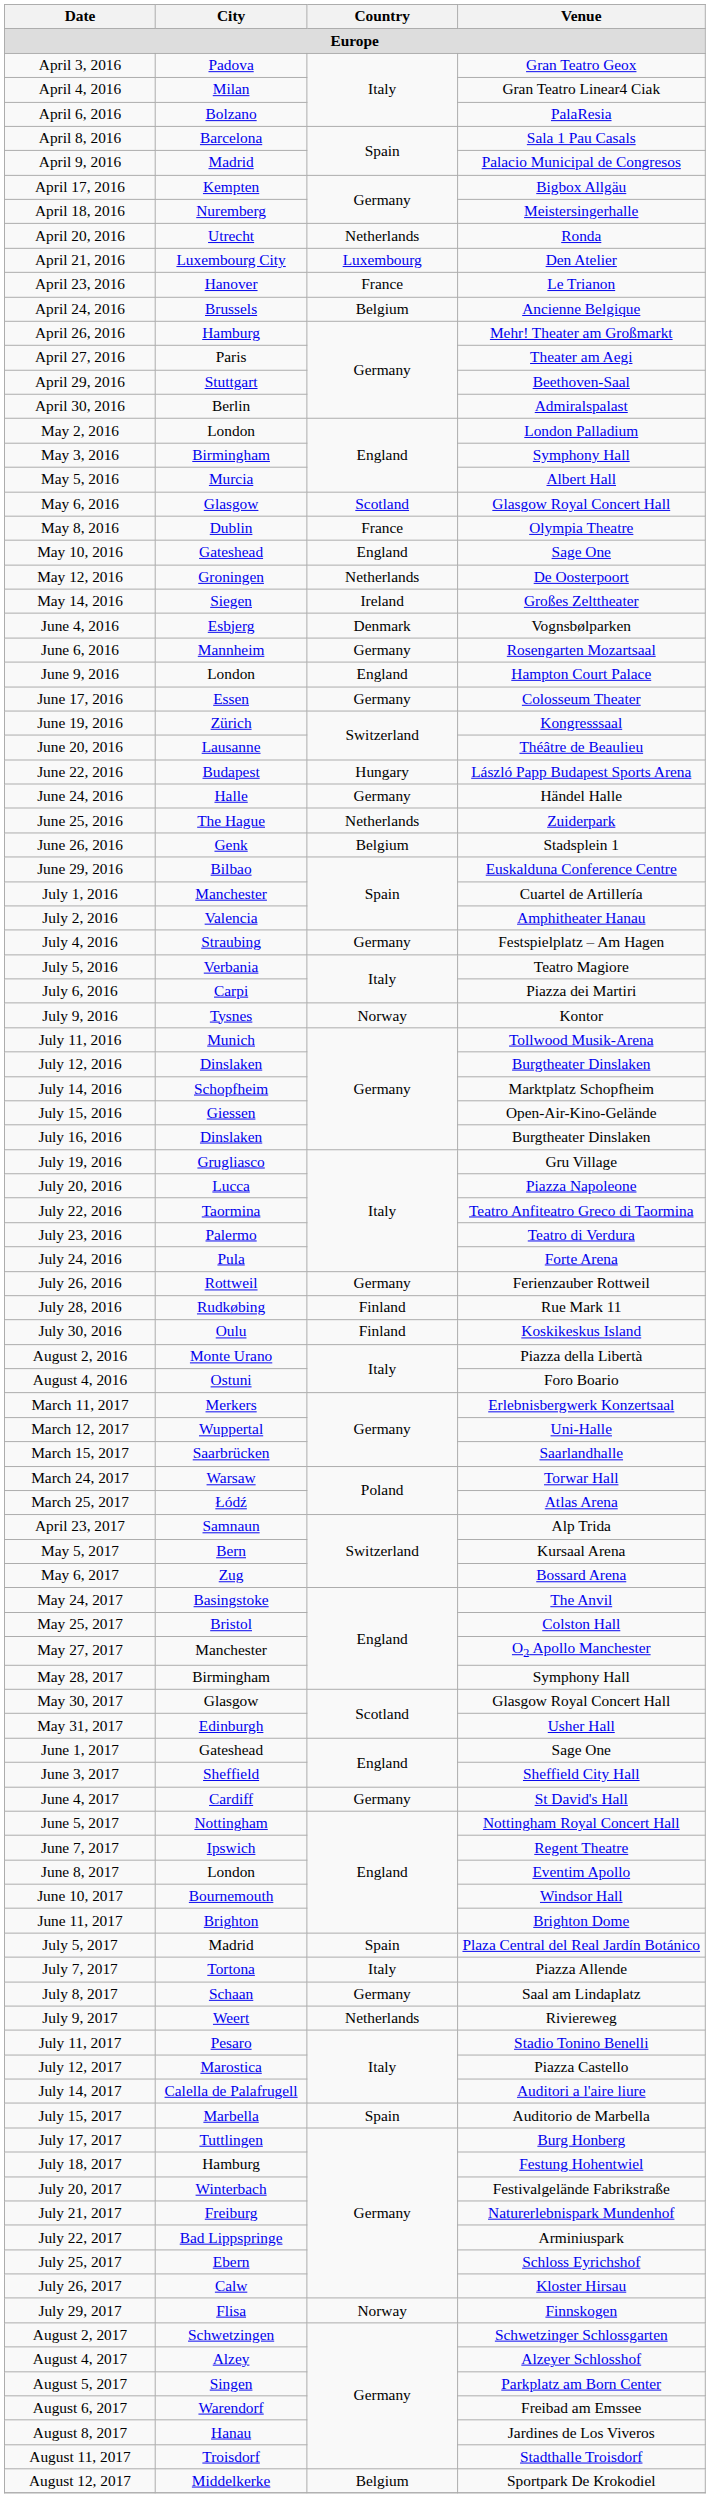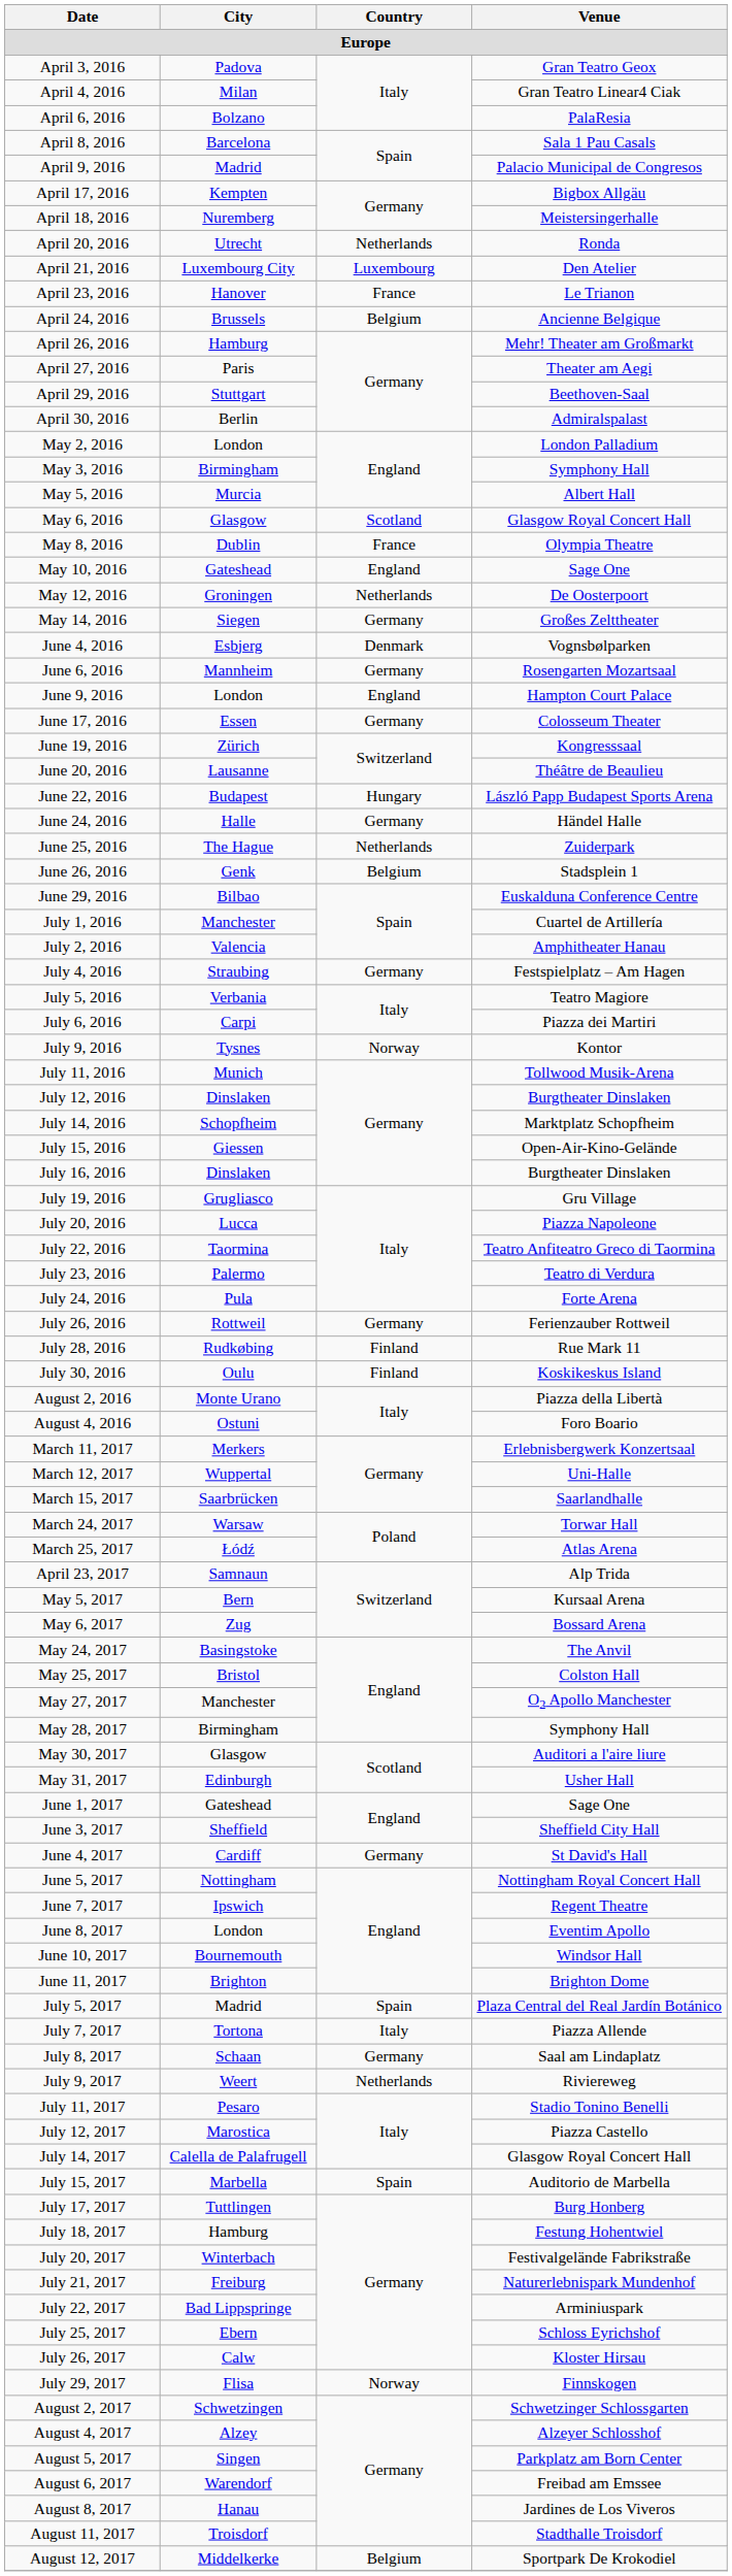May 14, 2016 | Country: Ireland -> Germany
May 30, 2017 | Venue: Glasgow Royal Concert Hall -> Auditori a l'aire liure
July 14, 2017 | Venue: Auditori a l'aire liure -> Glasgow Royal Concert Hall
